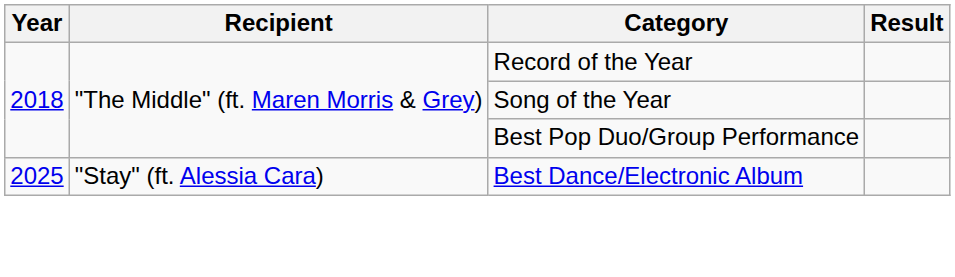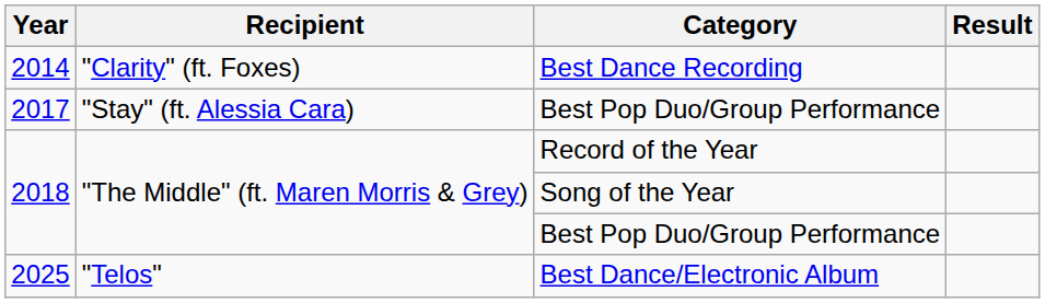+ row: 2014 | "Clarity" (ft. Foxes) | Best Dance Recording
+ row: 2017 | "Stay" (ft. Alessia Cara) | Best Pop Duo/Group Performance
Best Dance/Electronic Album | Recipient: "Stay" (ft. Alessia Cara) -> "Telos"
